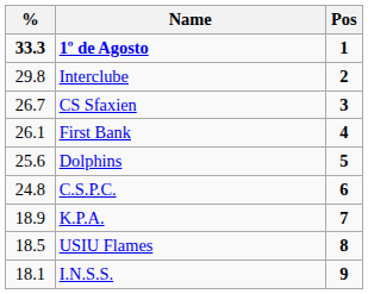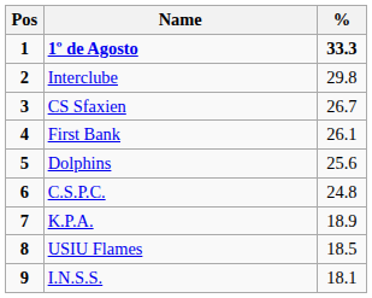columns swapped: Pos <-> %
